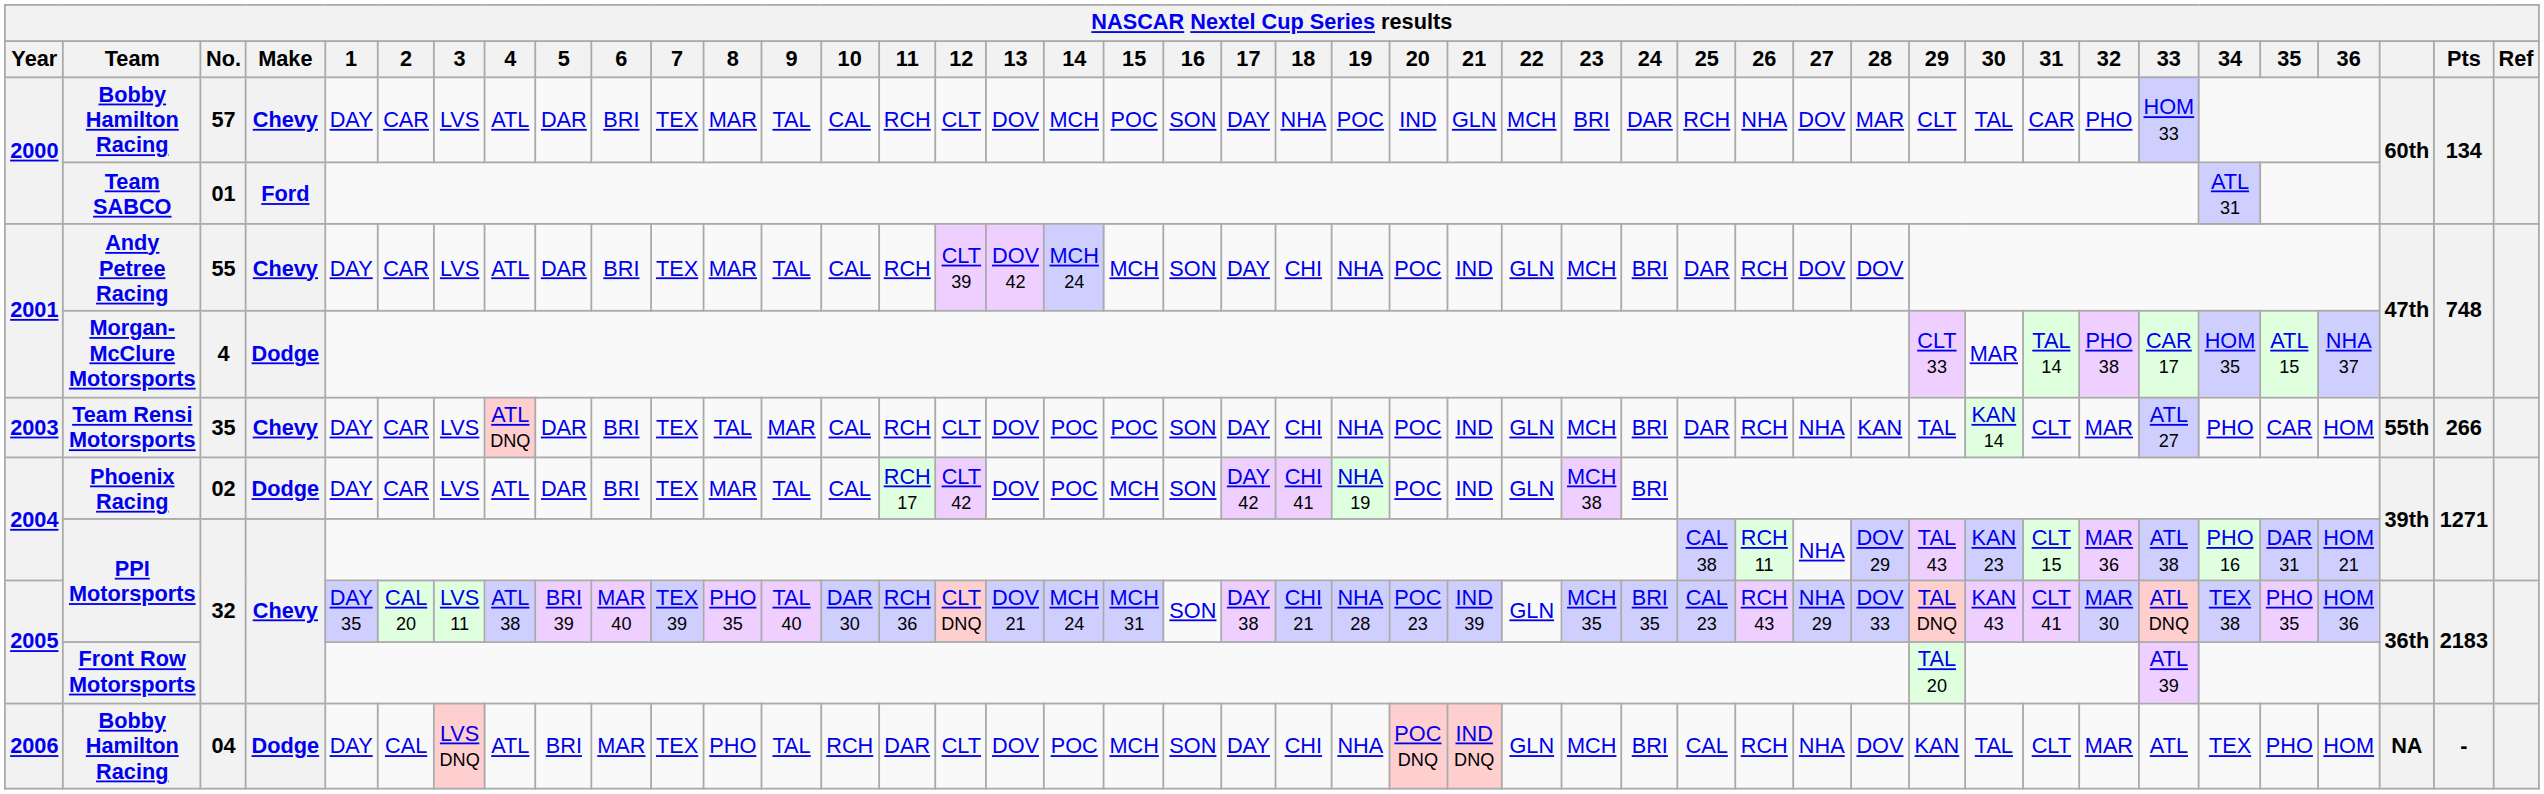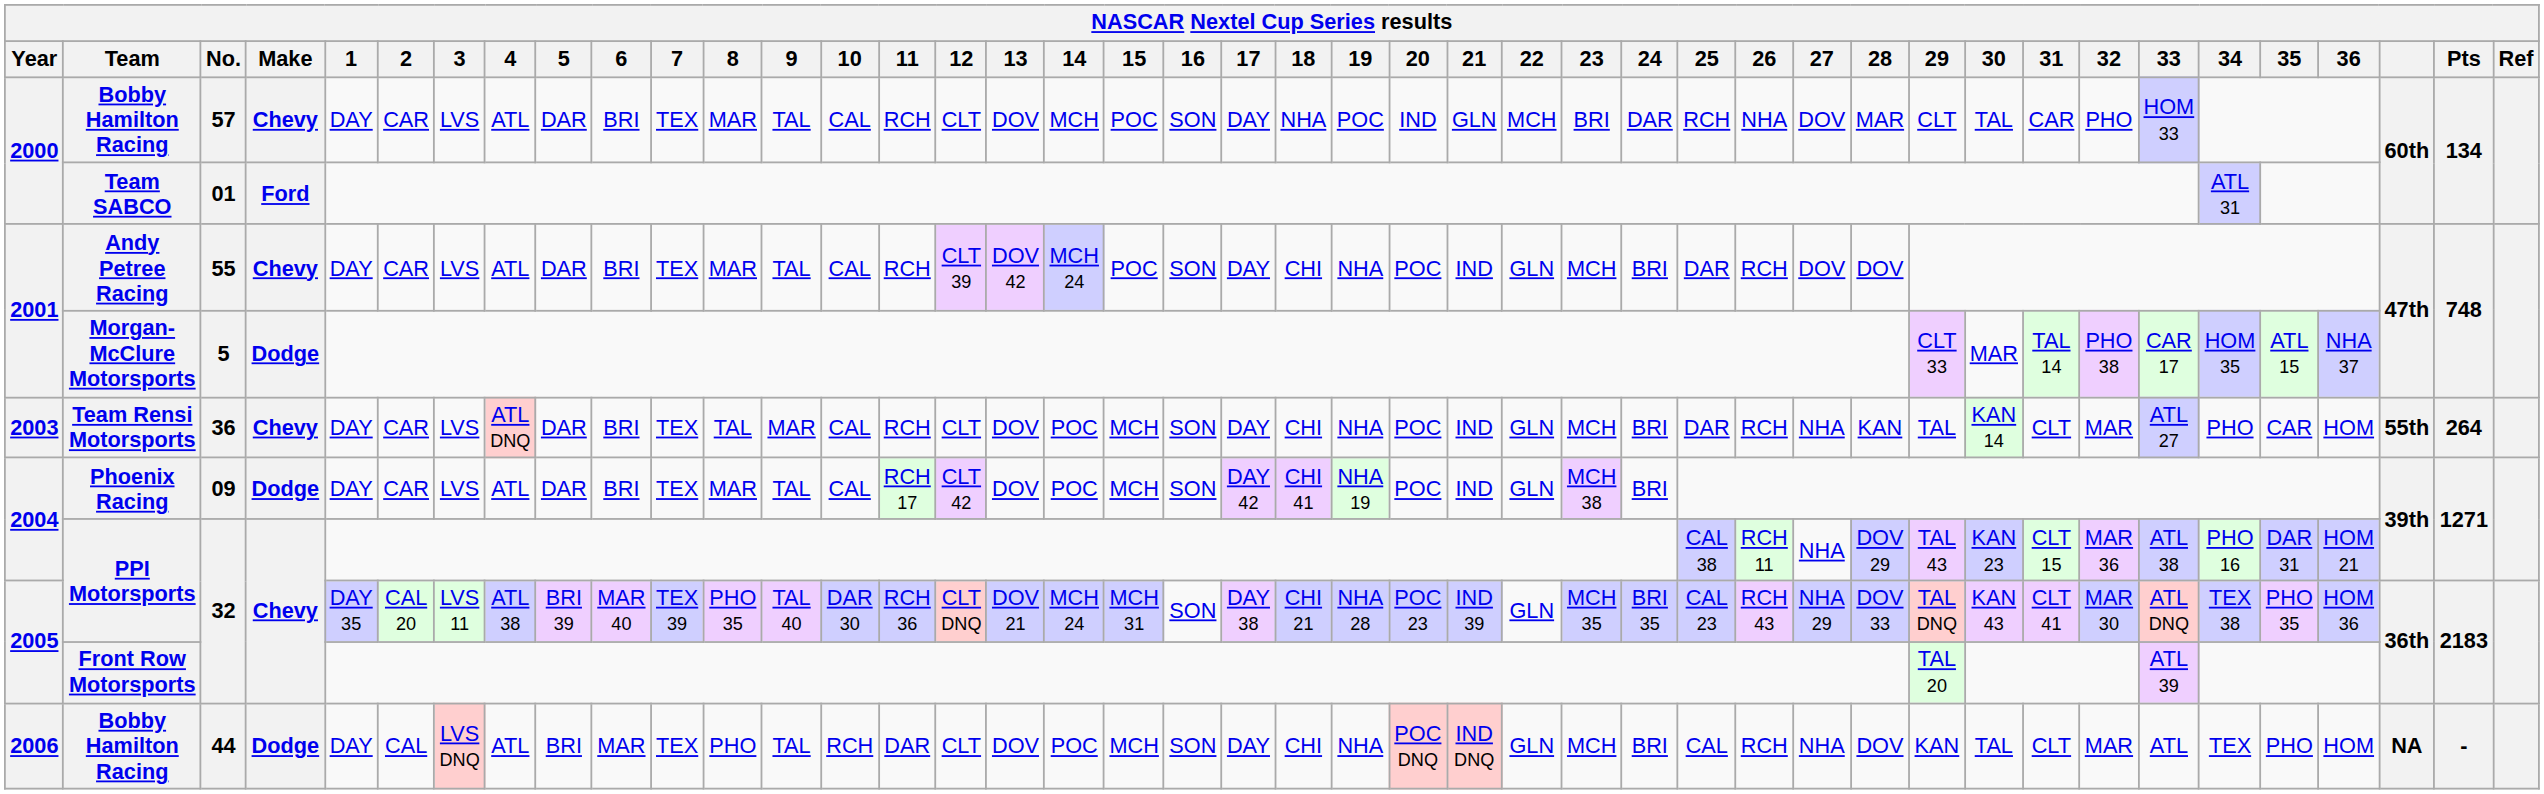Andy Petree Racing | 15: MCH -> POC
Morgan-McClure Motorsports | No.: 4 -> 5
Team Rensi Motorsports | No.: 35 -> 36
Team Rensi Motorsports | 15: POC -> MCH
Team Rensi Motorsports | Pts: 266 -> 264
Phoenix Racing | No.: 02 -> 09
2006 / Bobby Hamilton Racing | No.: 04 -> 44
